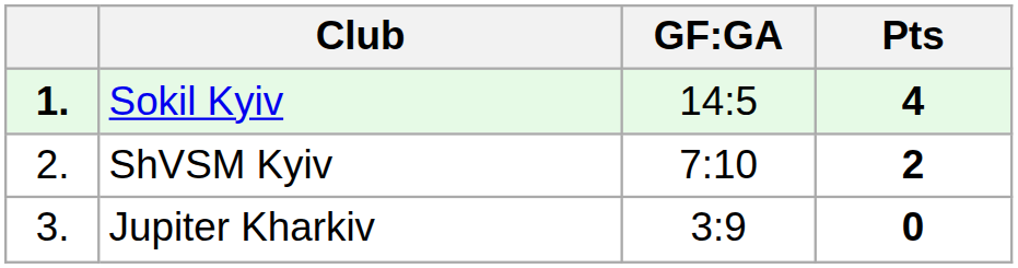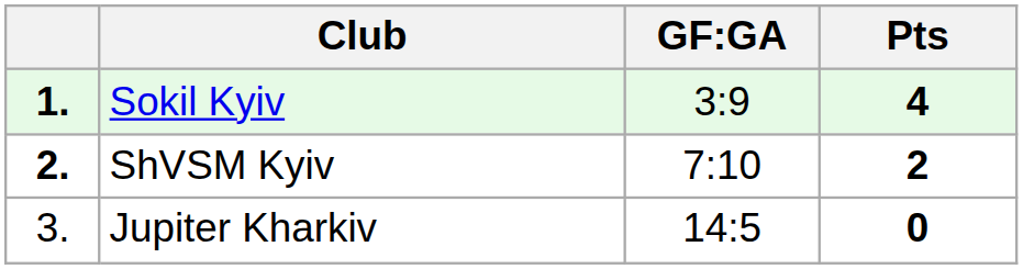Sokil Kyiv | GF:GA: 14:5 -> 3:9
ShVSM Kyiv | column 1: normal -> bold
Jupiter Kharkiv | GF:GA: 3:9 -> 14:5
